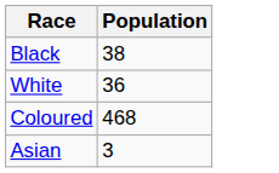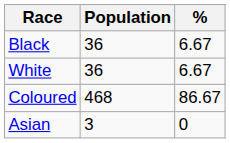+ column: % | 6.67 | 6.67 | 86.67 | 0
Black | Population: 38 -> 36
